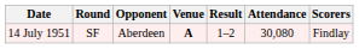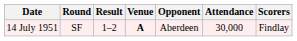columns swapped: Opponent <-> Result
14 July 1951 | Attendance: 30,080 -> 30,000
